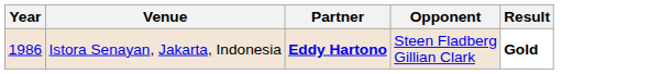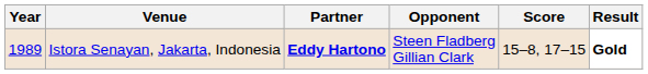+ column: Score | 15–8, 17–15
Istora Senayan, Jakarta, Indonesia | Year: 1986 -> 1989
